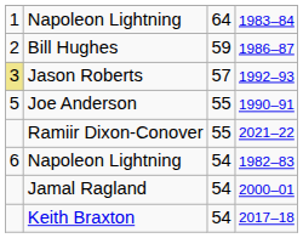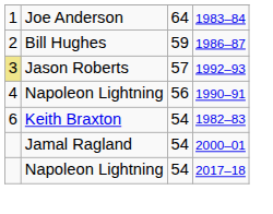1983–84 | column 2: Napoleon Lightning -> Joe Anderson
1990–91 | column 1: 5 -> 4
1990–91 | column 2: Joe Anderson -> Napoleon Lightning
1990–91 | column 3: 55 -> 56
- row: Ramiir Dixon-Conover | 55 | 2021–22
1982–83 | column 2: Napoleon Lightning -> Keith Braxton
2017–18 | column 2: Keith Braxton -> Napoleon Lightning
